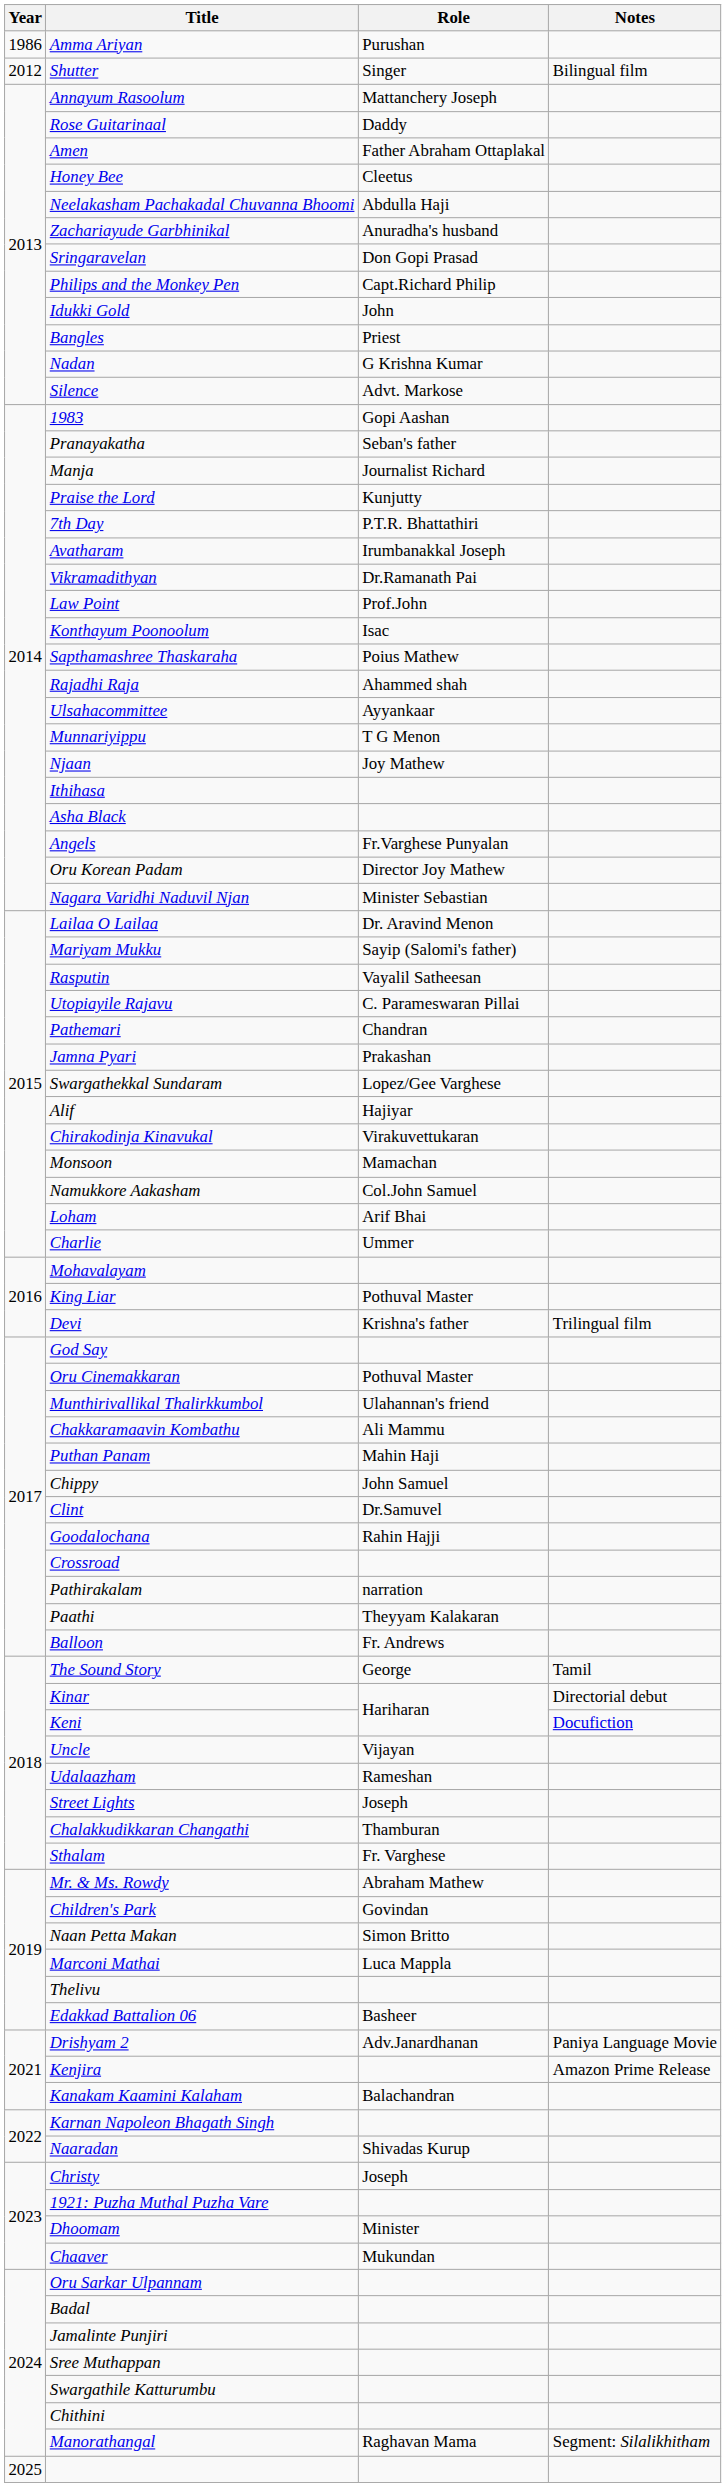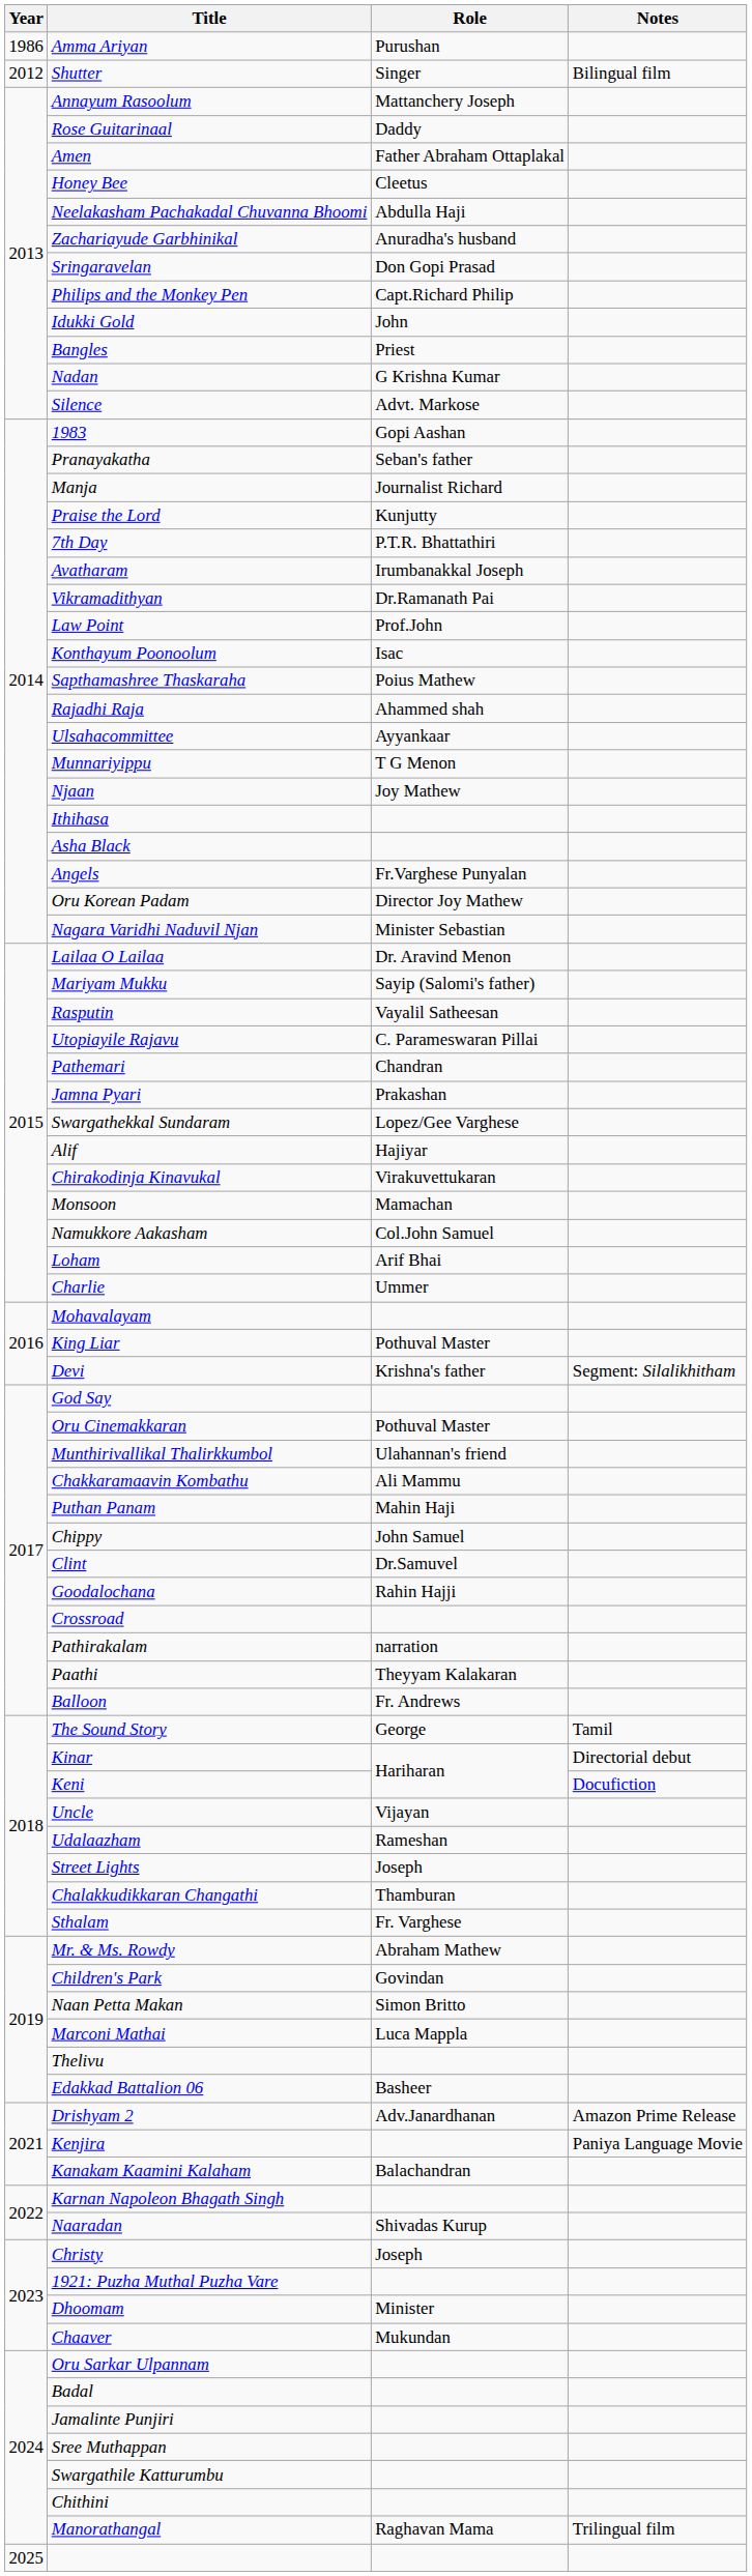Devi | Notes: Trilingual film -> Segment: Silalikhitham
Drishyam 2 | Notes: Paniya Language Movie -> Amazon Prime Release
Kenjira | Notes: Amazon Prime Release -> Paniya Language Movie
Manorathangal | Notes: Segment: Silalikhitham -> Trilingual film
